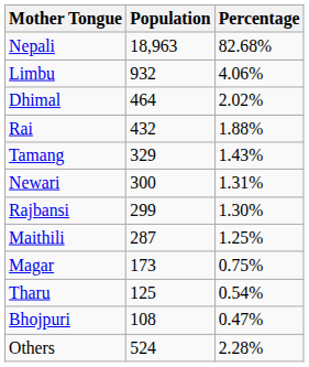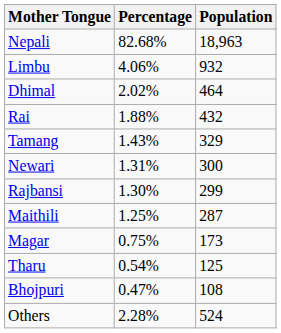columns swapped: Population <-> Percentage
